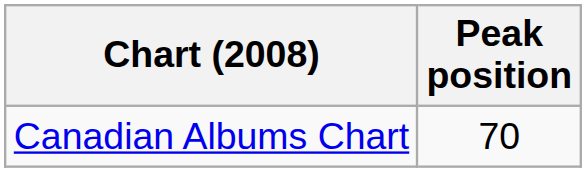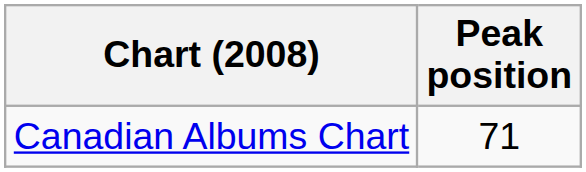Canadian Albums Chart | Peak position: 70 -> 71
